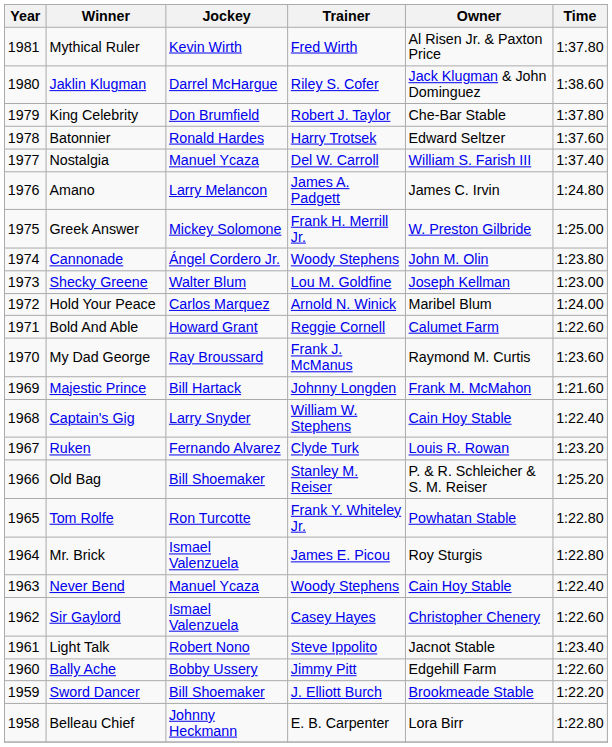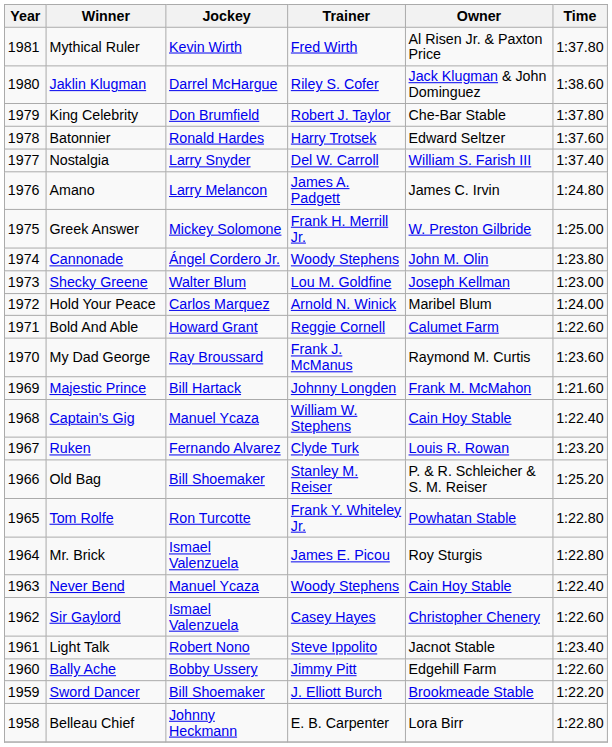Nostalgia | Jockey: Manuel Ycaza -> Larry Snyder
Captain's Gig | Jockey: Larry Snyder -> Manuel Ycaza
